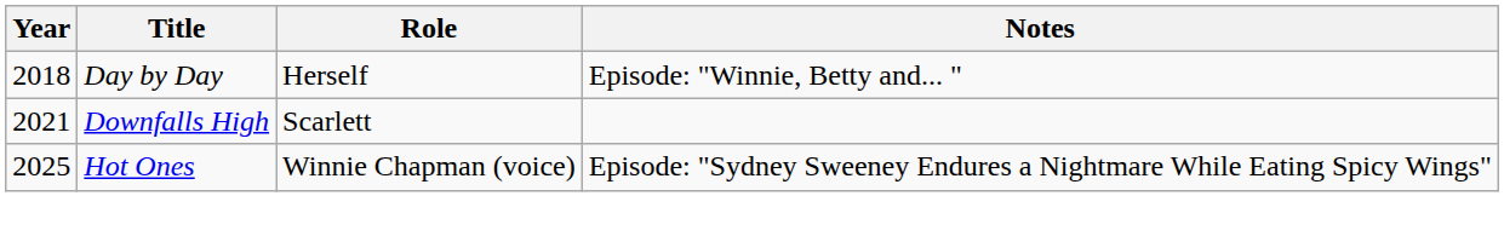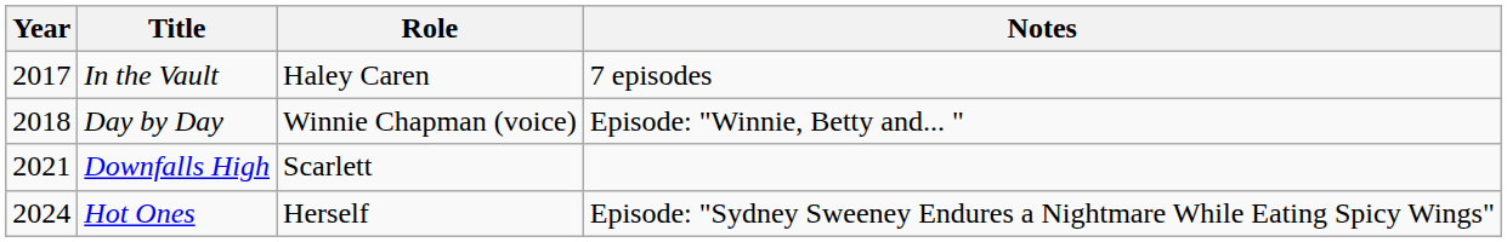+ row: 2017 | In the Vault | Haley Caren | 7 episodes
Day by Day | Role: Herself -> Winnie Chapman (voice)
Hot Ones | Year: 2025 -> 2024
Hot Ones | Role: Winnie Chapman (voice) -> Herself
